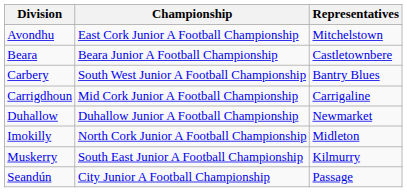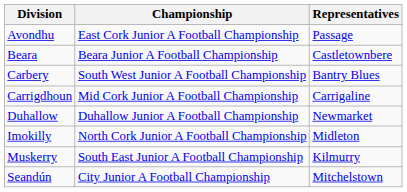Avondhu | Representatives: Mitchelstown -> Passage
Seandún | Representatives: Passage -> Mitchelstown
